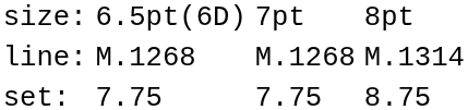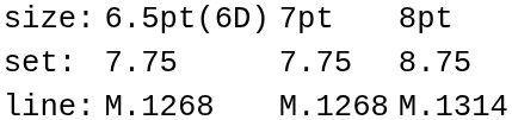rows swapped: set: <-> line:
